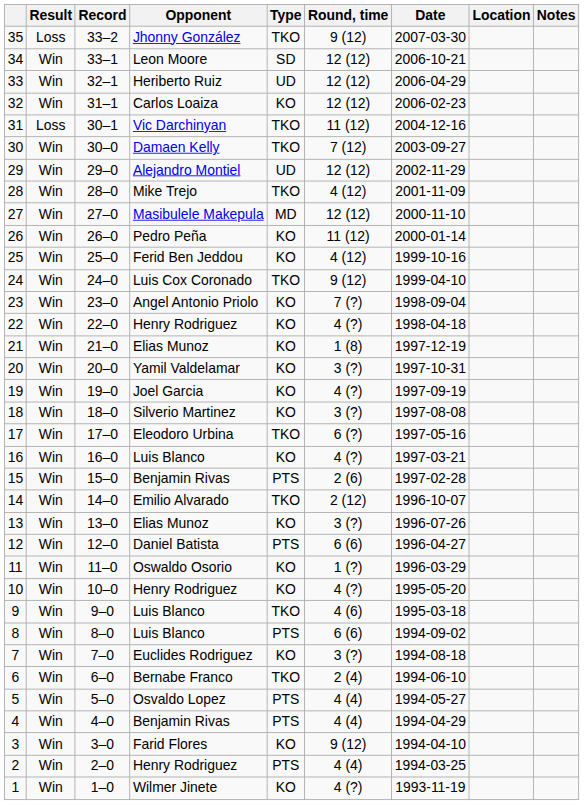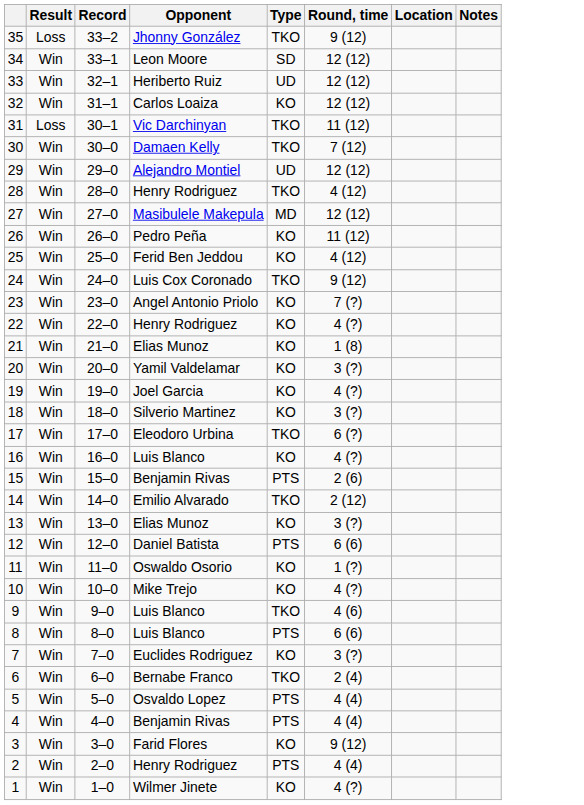- column: Date | 2007-03-30 | 2006-10-21 | 2006-04-29 | 2006-02-23 | 2004-12-16 | 2003-09-27 | 2002-11-29 | 2001-11-09 | 2000-11-10 | 2000-01-14 | 1999-10-16 | 1999-04-10 | 1998-09-04 | 1998-04-18 | 1997-12-19 | 1997-10-31 | 1997-09-19 | 1997-08-08 | 1997-05-16 | 1997-03-21 | 1997-02-28 | 1996-10-07 | 1996-07-26 | 1996-04-27 | 1996-03-29 | 1995-05-20 | 1995-03-18 | 1994-09-02 | 1994-08-18 | 1994-06-10 | 1994-05-27 | 1994-04-29 | 1994-04-10 | 1994-03-25 | 1993-11-19
28 | Opponent: Mike Trejo -> Henry Rodriguez
10 | Opponent: Henry Rodriguez -> Mike Trejo
